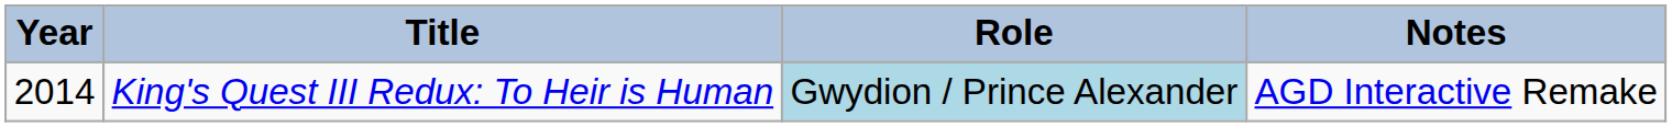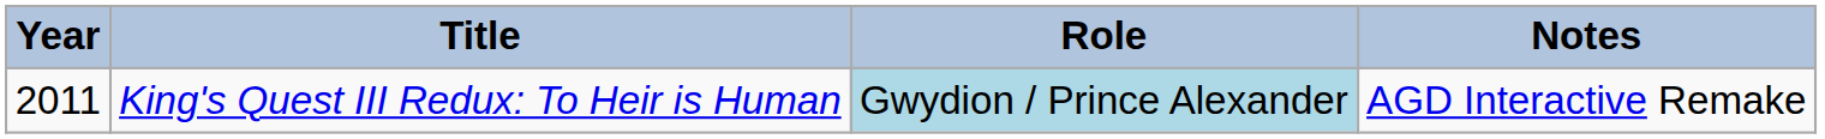King's Quest III Redux: To Heir is Human | Year: 2014 -> 2011
